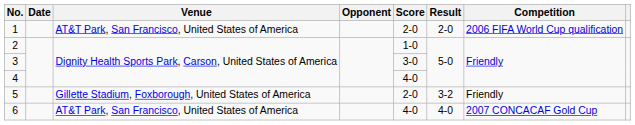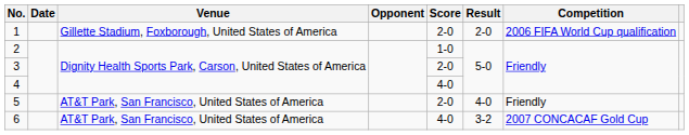1 | Venue: AT&T Park, San Francisco, United States of America -> Gillette Stadium, Foxborough, United States of America
3 | Score: 3-0 -> 2-0
5 | Venue: Gillette Stadium, Foxborough, United States of America -> AT&T Park, San Francisco, United States of America
5 | Result: 3-2 -> 4-0
6 | Result: 4-0 -> 3-2
